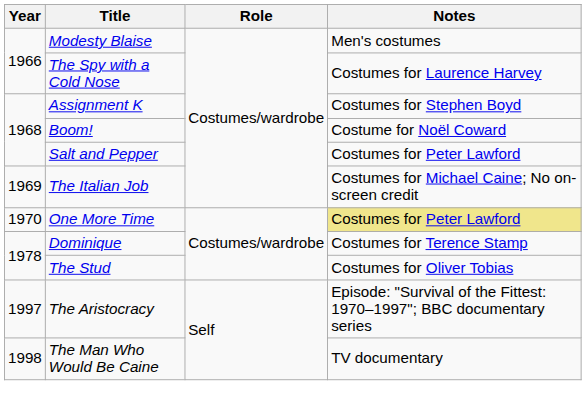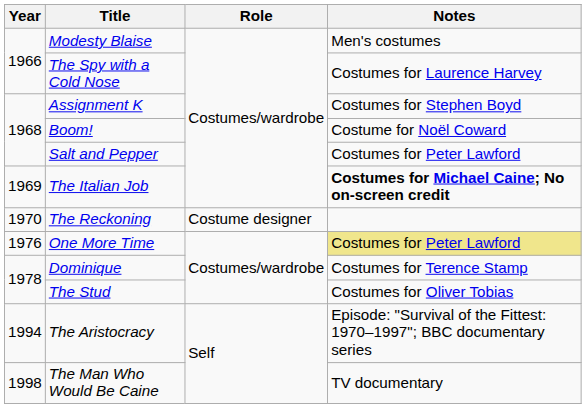The Italian Job | Notes: normal -> bold
+ row: 1970 | The Reckoning | Costume designer
One More Time | Year: 1970 -> 1976
The Aristocracy | Year: 1997 -> 1994
